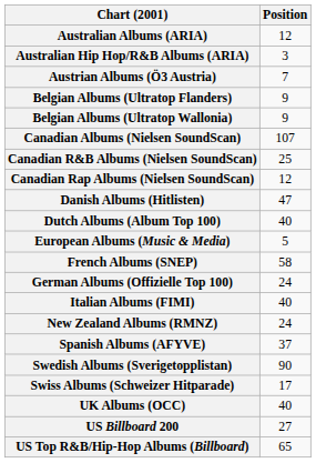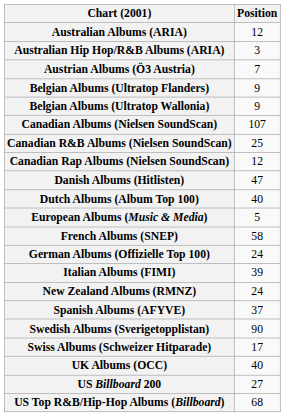Italian Albums (FIMI) | Position: 40 -> 39
US Top R&B/Hip-Hop Albums (Billboard) | Position: 65 -> 68
